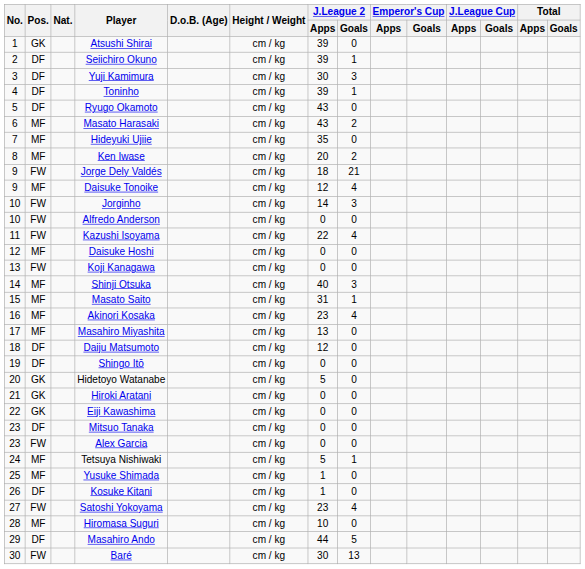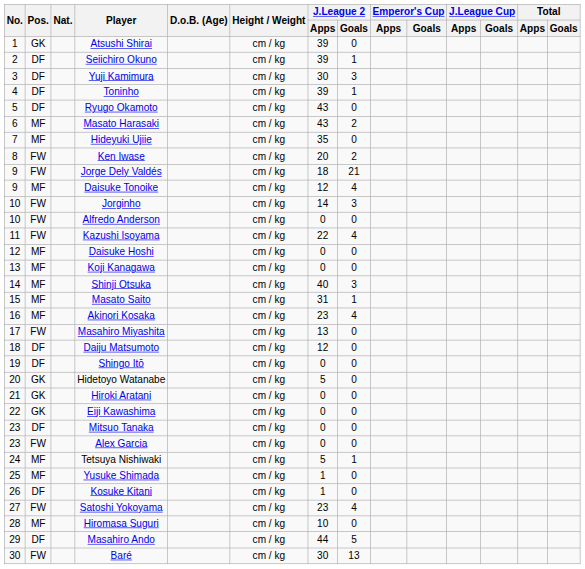Ken Iwase | Pos.: MF -> FW
Koji Kanagawa | Pos.: FW -> MF
Masahiro Miyashita | Pos.: MF -> FW
